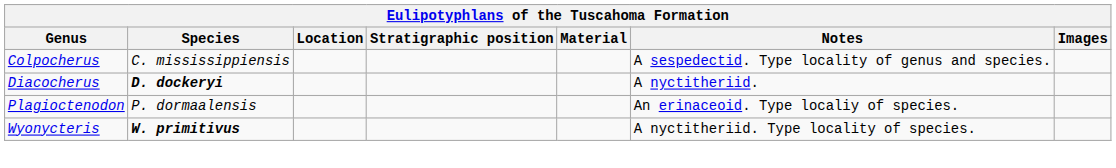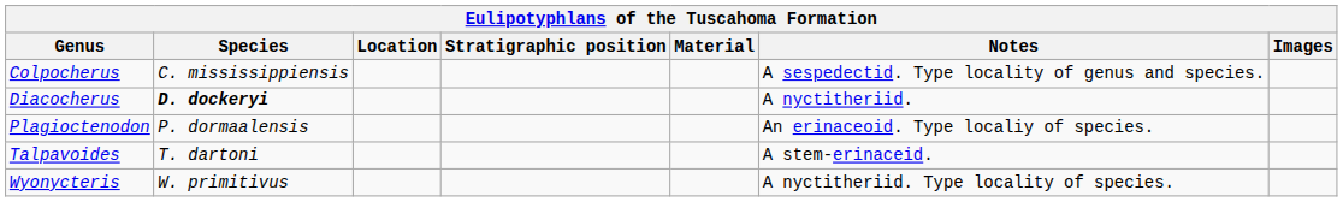+ row: Talpavoides | T. dartoni | A stem-erinaceid.
Wyonycteris | Species: bold -> normal
